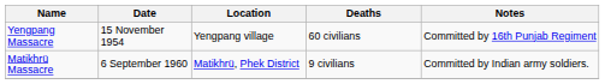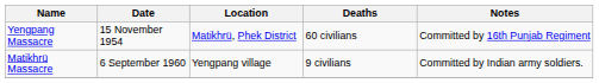Yengpang Massacre | Location: Yengpang village -> Matikhrü, Phek District
Matikhrü Massacre | Location: Matikhrü, Phek District -> Yengpang village
